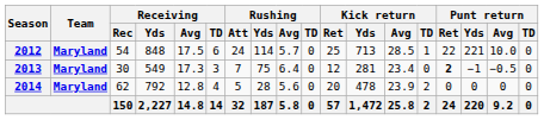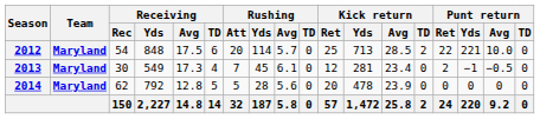2012 | Rushing / Att: 24 -> 20
2012 | Kick return / TD: 1 -> 2
2013 | Receiving / TD: 3 -> 4
2013 | Rushing / Yds: 75 -> 45
2013 | Rushing / Avg: 6.4 -> 6.1
2013 | Punt return / Ret: bold -> normal
2014 | Receiving / TD: 4 -> 5
2014 | Kick return / TD: 2 -> 0
